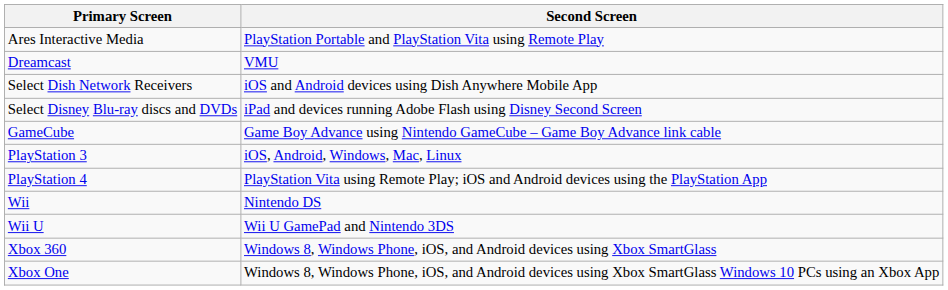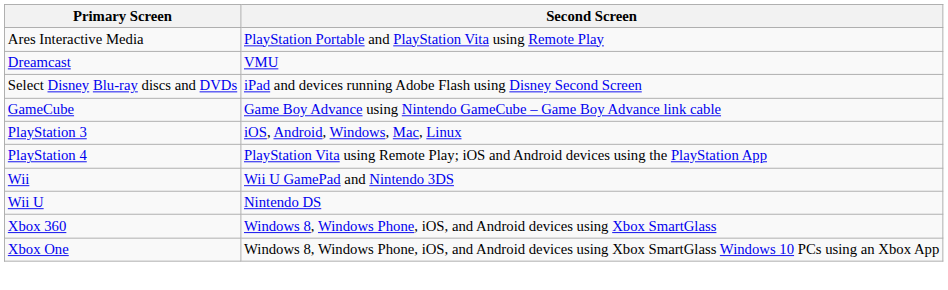- row: Select Dish Network Receivers | iOS and Android devices using Dish Anywhere Mobile App
Wii | Second Screen: Nintendo DS -> Wii U GamePad and Nintendo 3DS
Wii U | Second Screen: Wii U GamePad and Nintendo 3DS -> Nintendo DS
